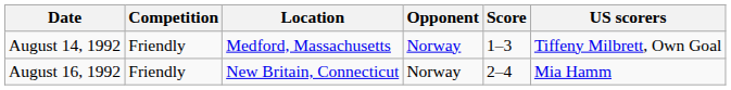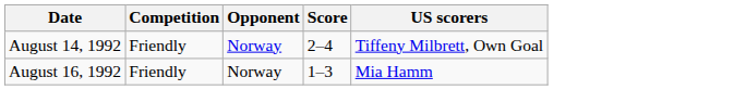- column: Location | Medford, Massachusetts | New Britain, Connecticut
August 14, 1992 | Score: 1–3 -> 2–4
August 16, 1992 | Score: 2–4 -> 1–3
